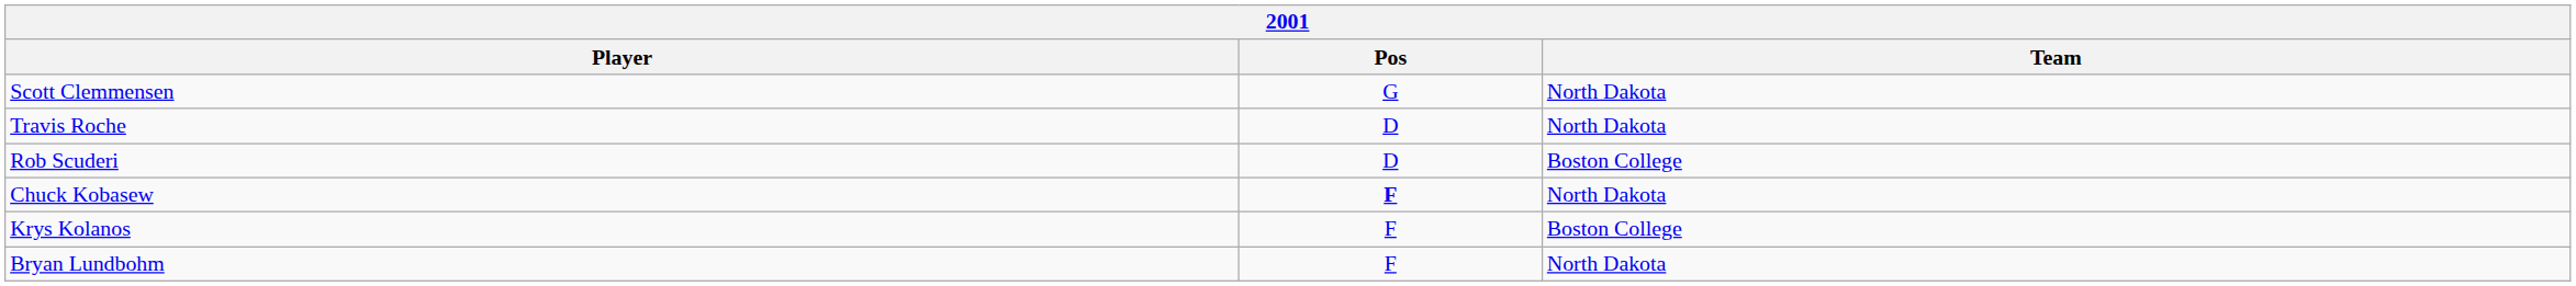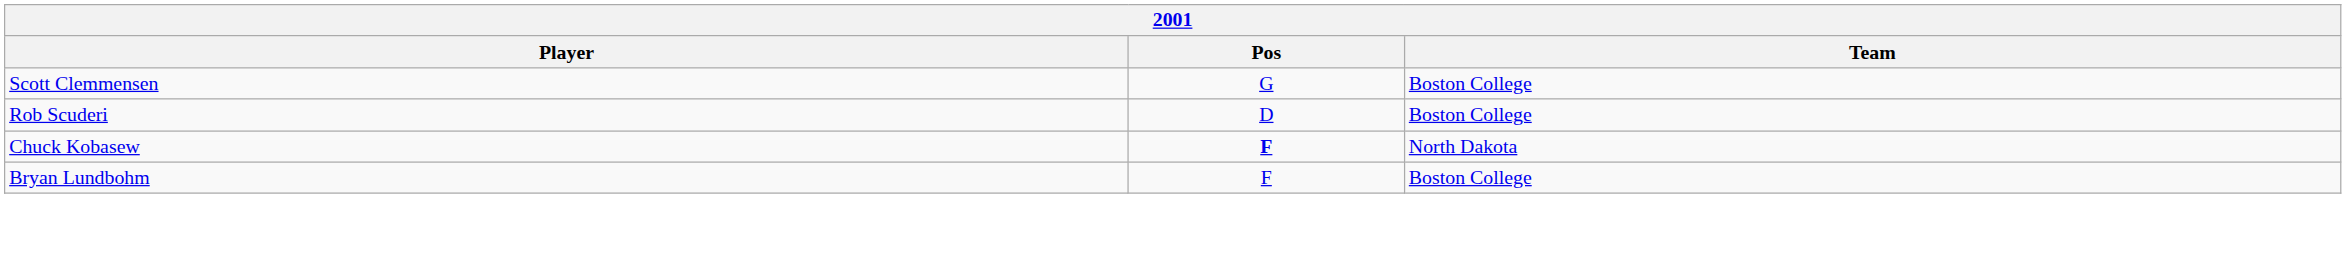Scott Clemmensen | Team: North Dakota -> Boston College
- row: Travis Roche | D | North Dakota
- row: Krys Kolanos | F | Boston College
Bryan Lundbohm | Team: North Dakota -> Boston College
